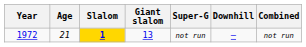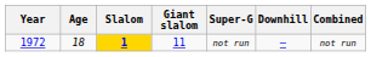1972 | Age: 21 -> 18
1972 | Giant slalom: 13 -> 11
